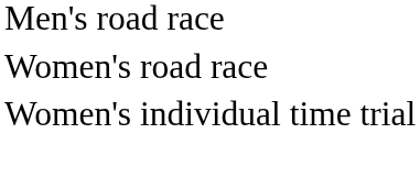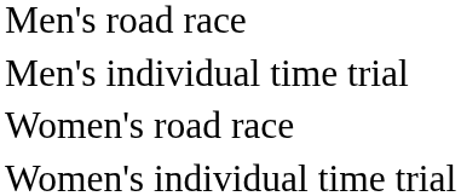+ row: Men's individual time trial
